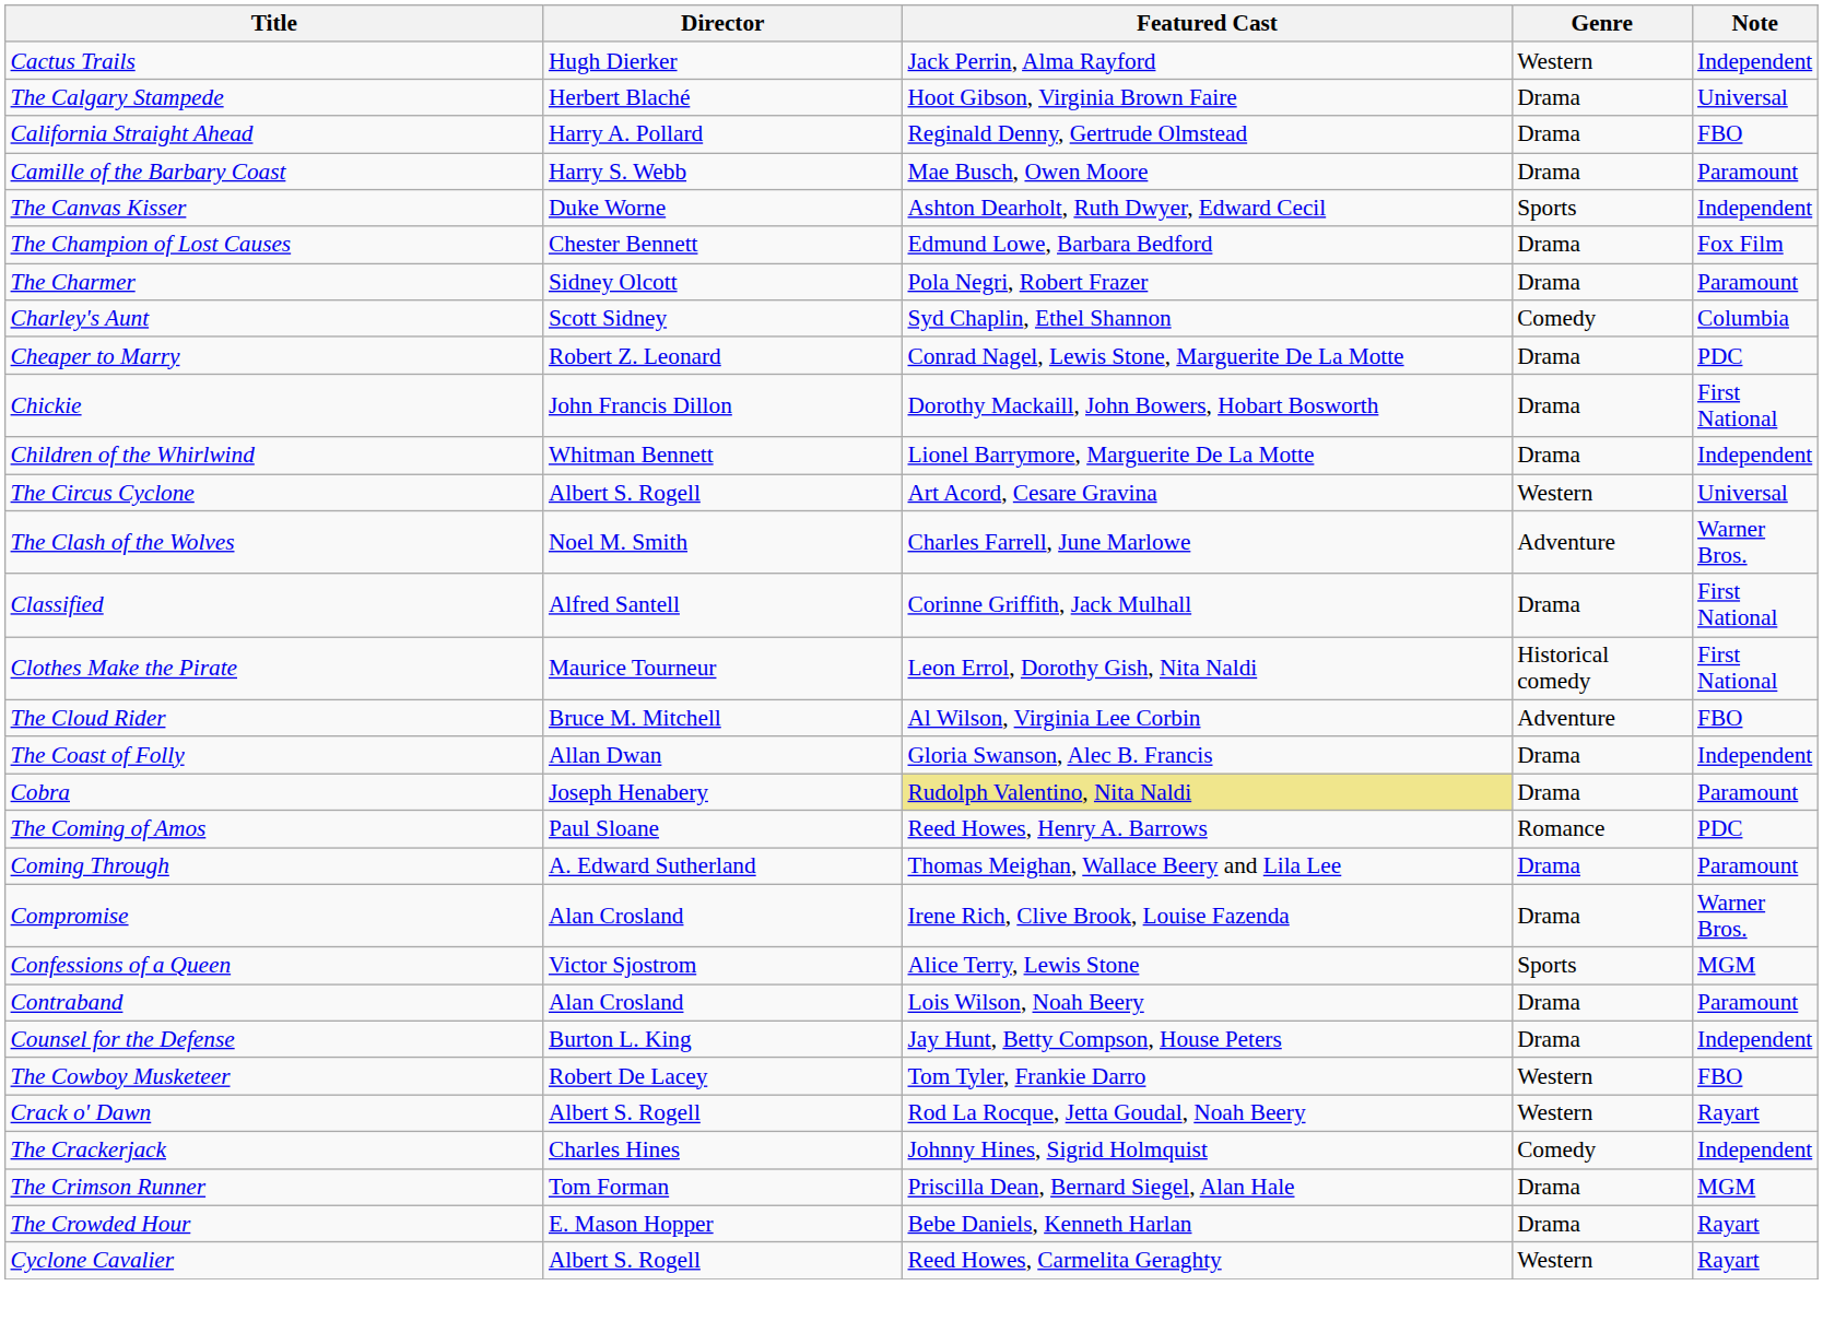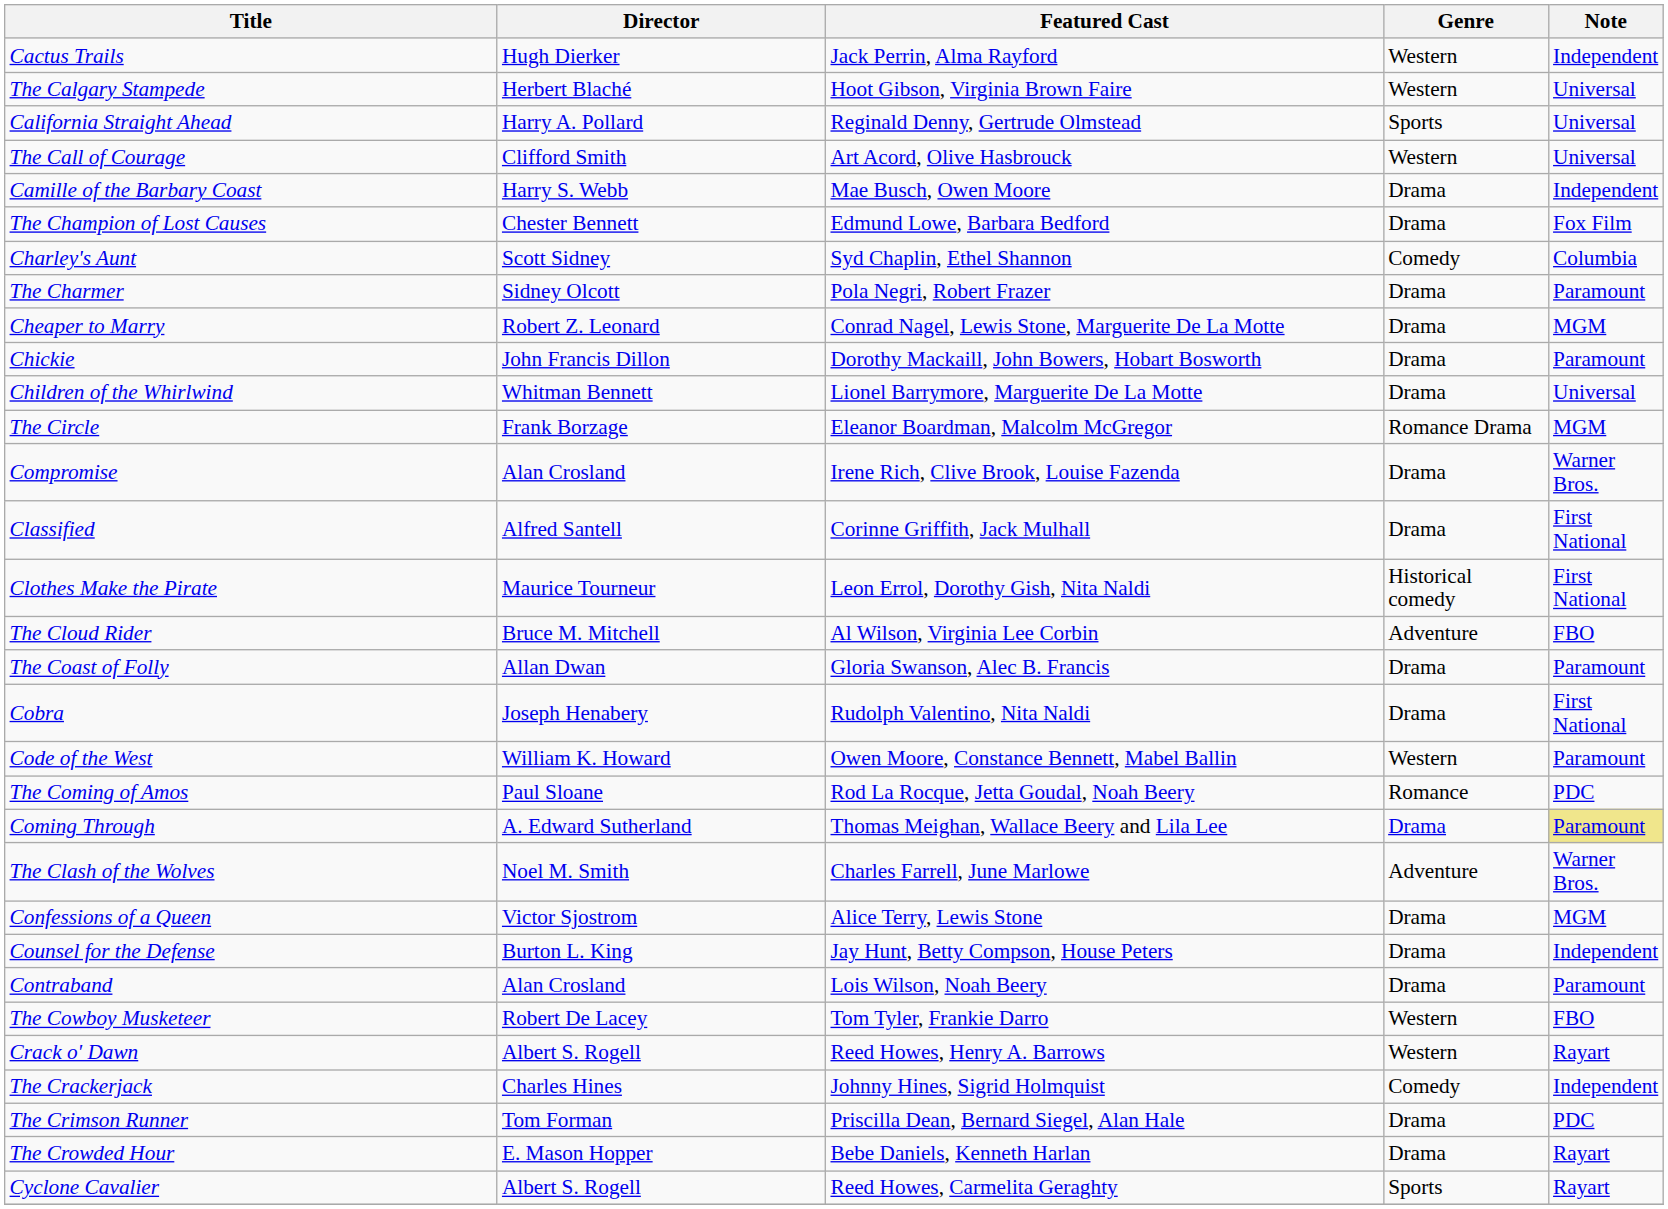The Calgary Stampede | Genre: Drama -> Western
California Straight Ahead | Genre: Drama -> Sports
California Straight Ahead | Note: FBO -> Universal
+ row: The Call of Courage | Clifford Smith | Art Acord, Olive Hasbrouck | Western | Universal
Camille of the Barbary Coast | Note: Paramount -> Independent
- row: The Canvas Kisser | Duke Worne | Ashton Dearholt, Ruth Dwyer, Edward Cecil | Sports | Independent
rows swapped: Charley's Aunt <-> The Charmer
Cheaper to Marry | Note: PDC -> MGM
Chickie | Note: First National -> Paramount
Children of the Whirlwind | Note: Independent -> Universal
+ row: The Circle | Frank Borzage | Eleanor Boardman, Malcolm McGregor | Romance Drama | MGM
- row: The Circus Cyclone | Albert S. Rogell | Art Acord, Cesare Gravina | Western | Universal
rows swapped: The Clash of the Wolves <-> Compromise
The Coast of Folly | Note: Independent -> Paramount
Cobra | Featured Cast: khaki background -> no background
Cobra | Note: Paramount -> First National
+ row: Code of the West | William K. Howard | Owen Moore, Constance Bennett, Mabel Ballin | Western | Paramount
The Coming of Amos | Featured Cast: Reed Howes, Henry A. Barrows -> Rod La Rocque, Jetta Goudal, Noah Beery
Coming Through | Note: no background -> khaki background
Confessions of a Queen | Genre: Sports -> Drama
rows swapped: Contraband <-> Counsel for the Defense
Crack o' Dawn | Featured Cast: Rod La Rocque, Jetta Goudal, Noah Beery -> Reed Howes, Henry A. Barrows
The Crimson Runner | Note: MGM -> PDC
Cyclone Cavalier | Genre: Western -> Sports
